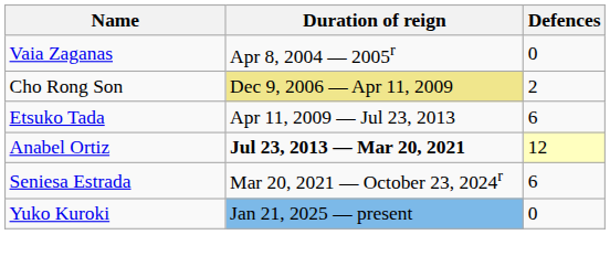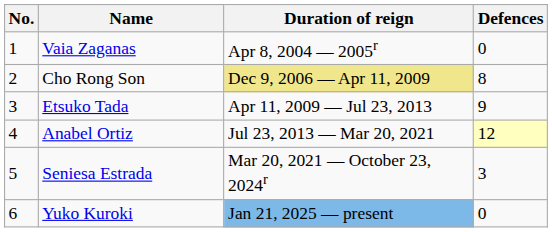+ column: No. | 1 | 2 | 3 | 4 | 5 | 6
Cho Rong Son | Defences: 2 -> 8
Etsuko Tada | Defences: 6 -> 9
Anabel Ortiz | Duration of reign: bold -> normal
Seniesa Estrada | Defences: 6 -> 3
